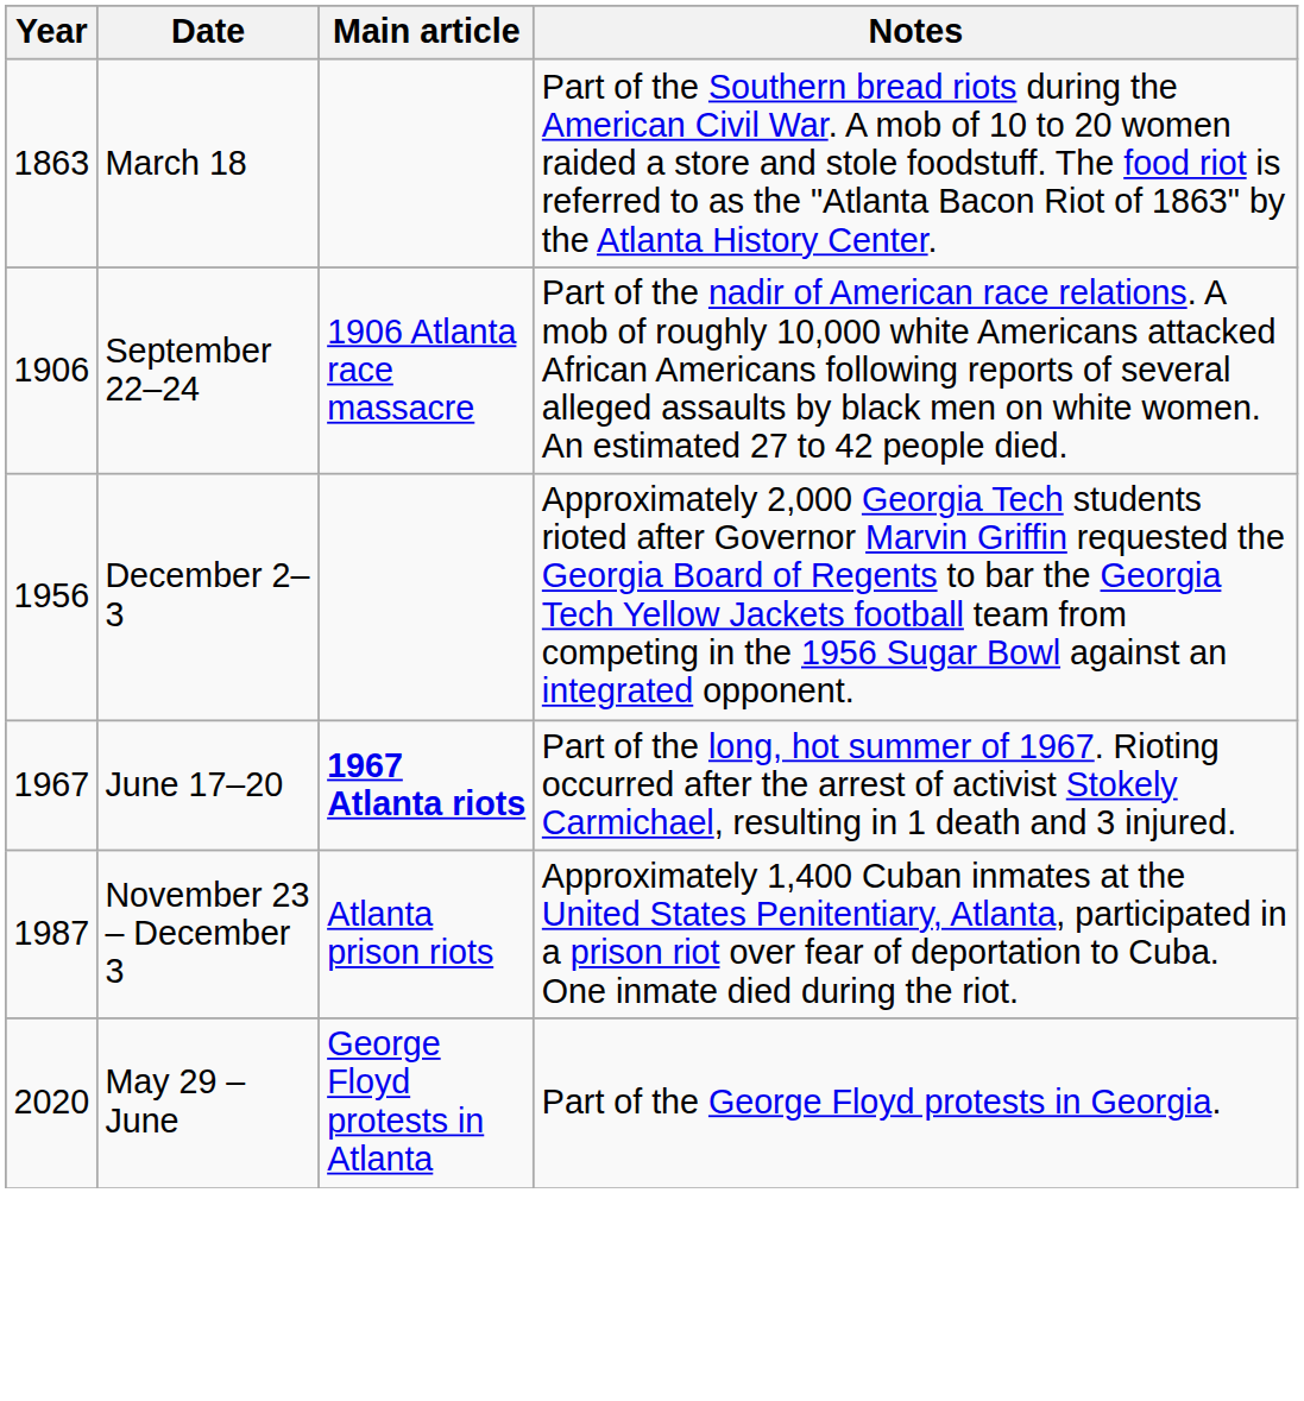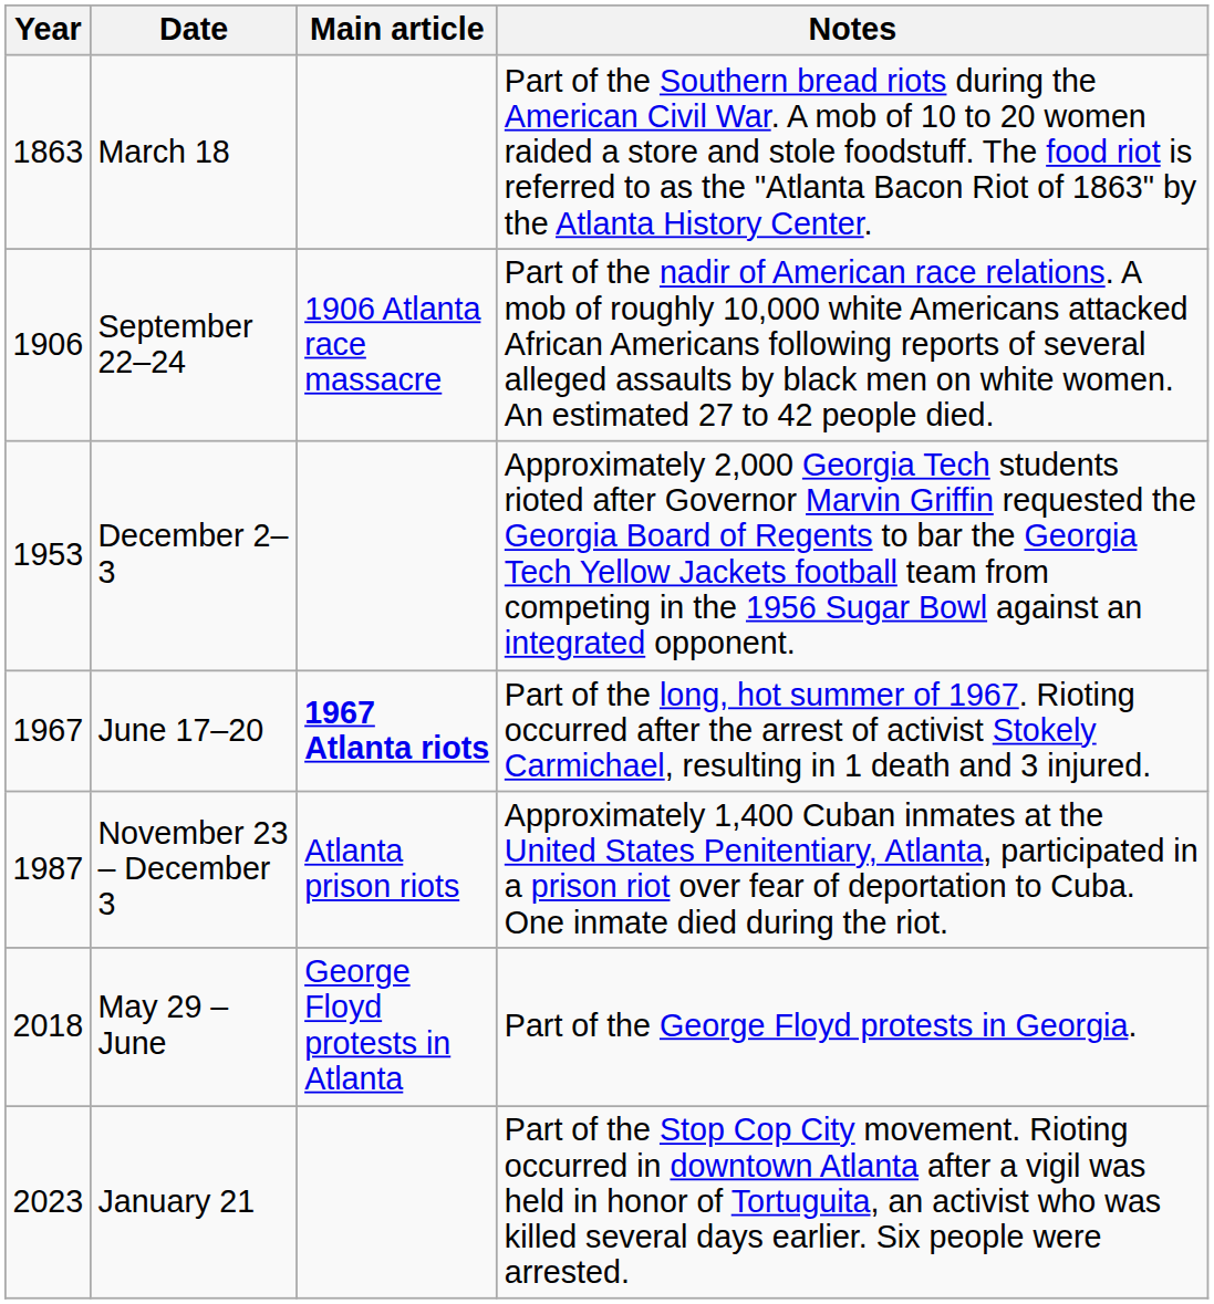December 2–3 | Year: 1956 -> 1953
May 29 – June | Year: 2020 -> 2018
+ row: 2023 | January 21 | Part of the Stop Cop City movement. Rioting occurred in downtown Atlanta after a vigil was held in honor of Tortuguita, an activist who was killed several days earlier. Six people were arrested.
